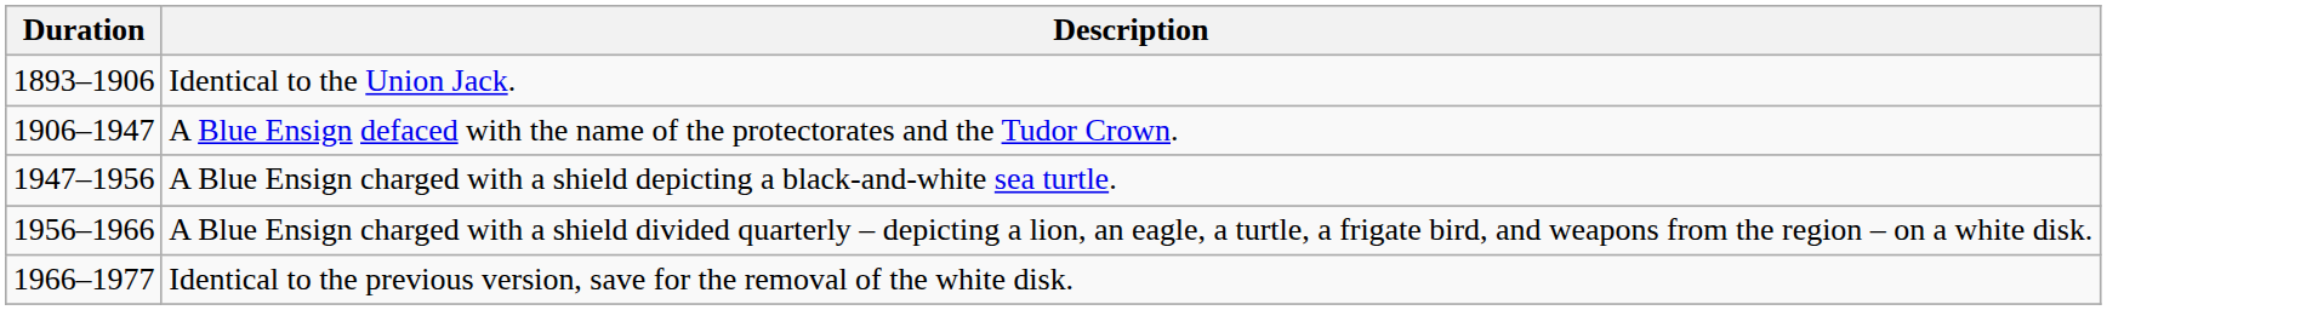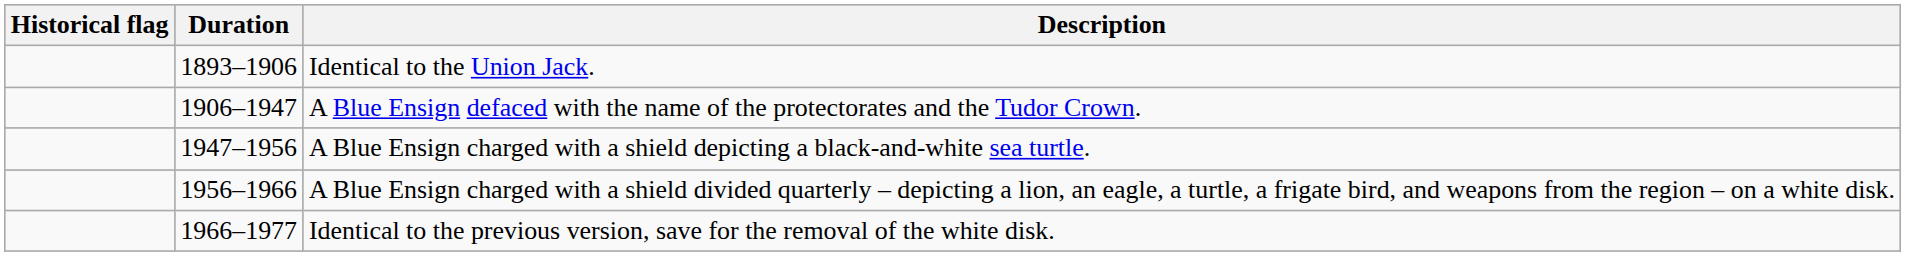+ column: Historical flag
